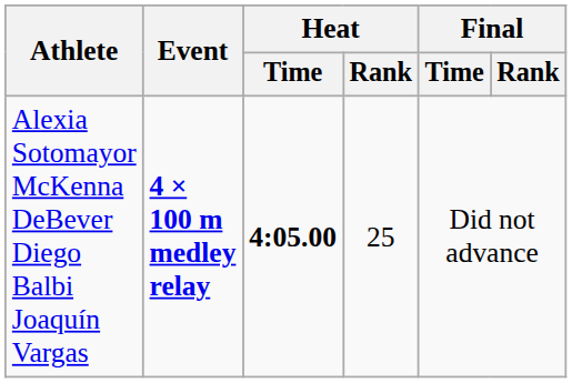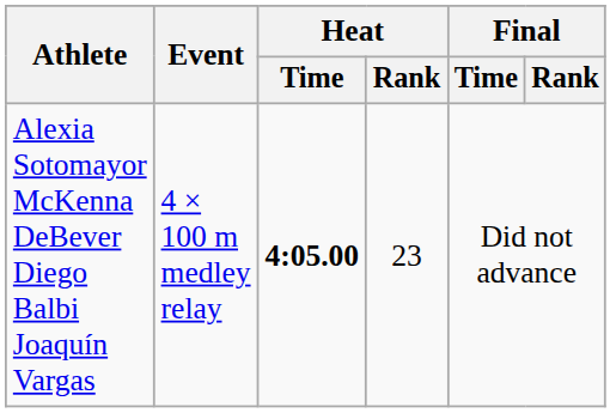Alexia Sotomayor McKenna DeBever Diego Balbi Joaquín Vargas | Event: bold -> normal
Alexia Sotomayor McKenna DeBever Diego Balbi Joaquín Vargas | Heat / Rank: 25 -> 23
